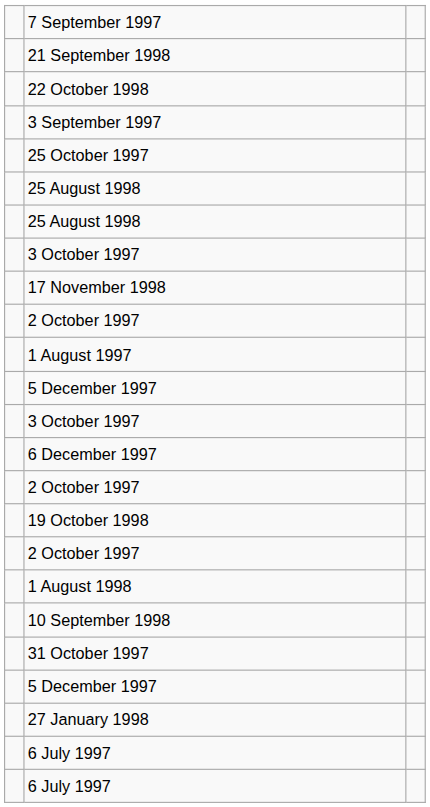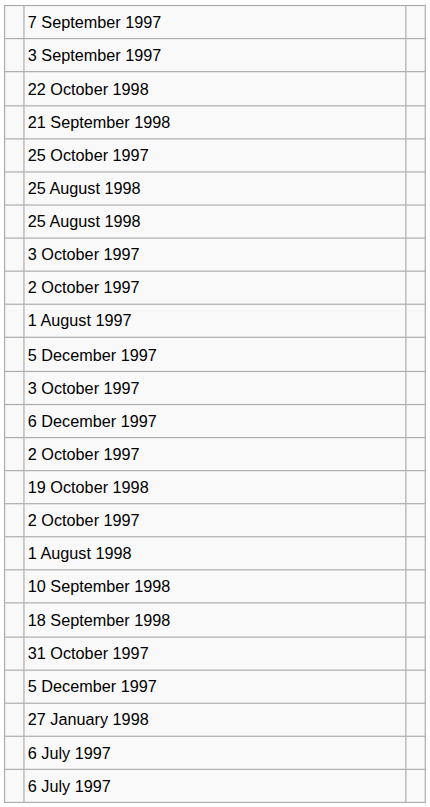rows swapped: 21 September 1998 <-> 3 September 1997
- row: 17 November 1998
+ row: 18 September 1998
